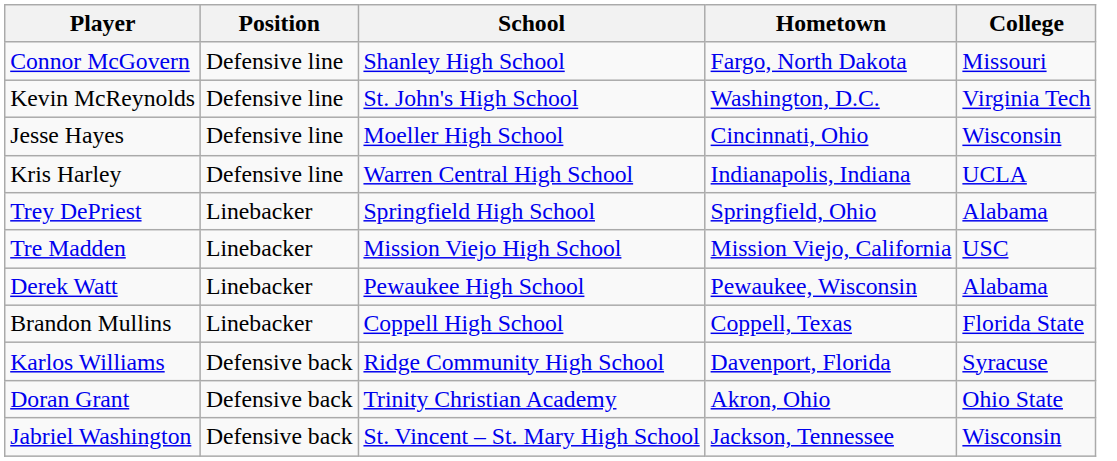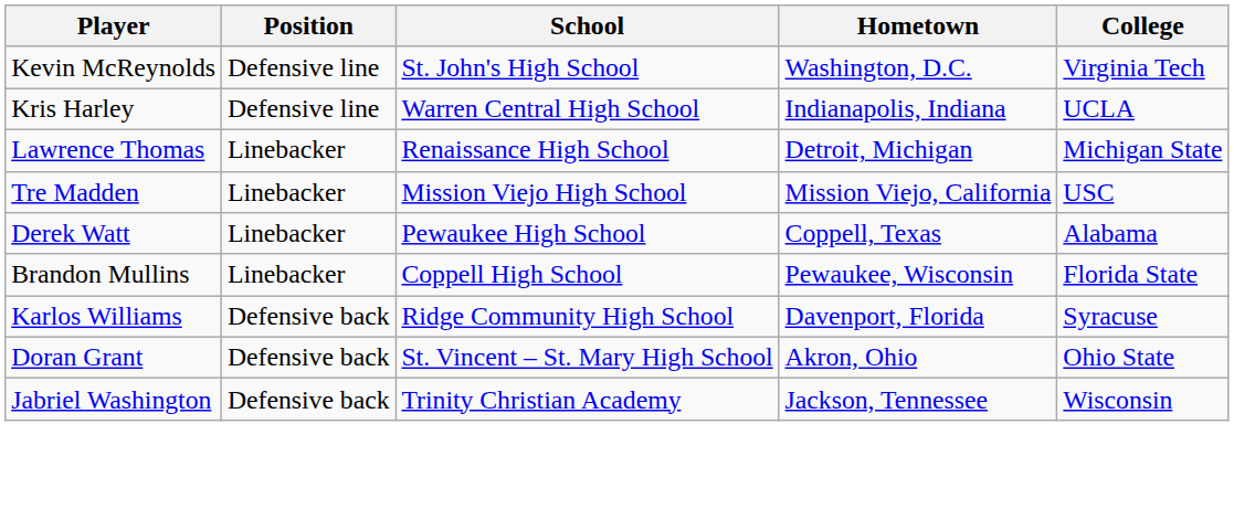- row: Connor McGovern | Defensive line | Shanley High School | Fargo, North Dakota | Missouri
- row: Jesse Hayes | Defensive line | Moeller High School | Cincinnati, Ohio | Wisconsin
- row: Trey DePriest | Linebacker | Springfield High School | Springfield, Ohio | Alabama
+ row: Lawrence Thomas | Linebacker | Renaissance High School | Detroit, Michigan | Michigan State
Derek Watt | Hometown: Pewaukee, Wisconsin -> Coppell, Texas
Brandon Mullins | Hometown: Coppell, Texas -> Pewaukee, Wisconsin
Doran Grant | School: Trinity Christian Academy -> St. Vincent – St. Mary High School
Jabriel Washington | School: St. Vincent – St. Mary High School -> Trinity Christian Academy
